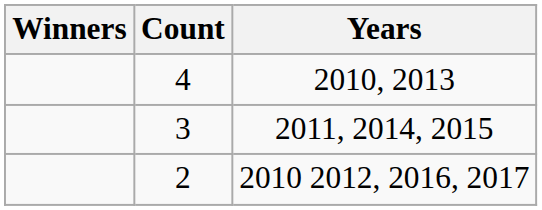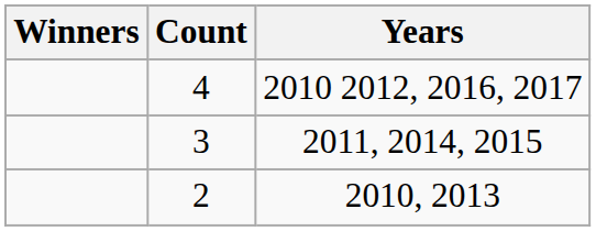4 | Years: 2010, 2013 -> 2010 2012, 2016, 2017
2 | Years: 2010 2012, 2016, 2017 -> 2010, 2013
